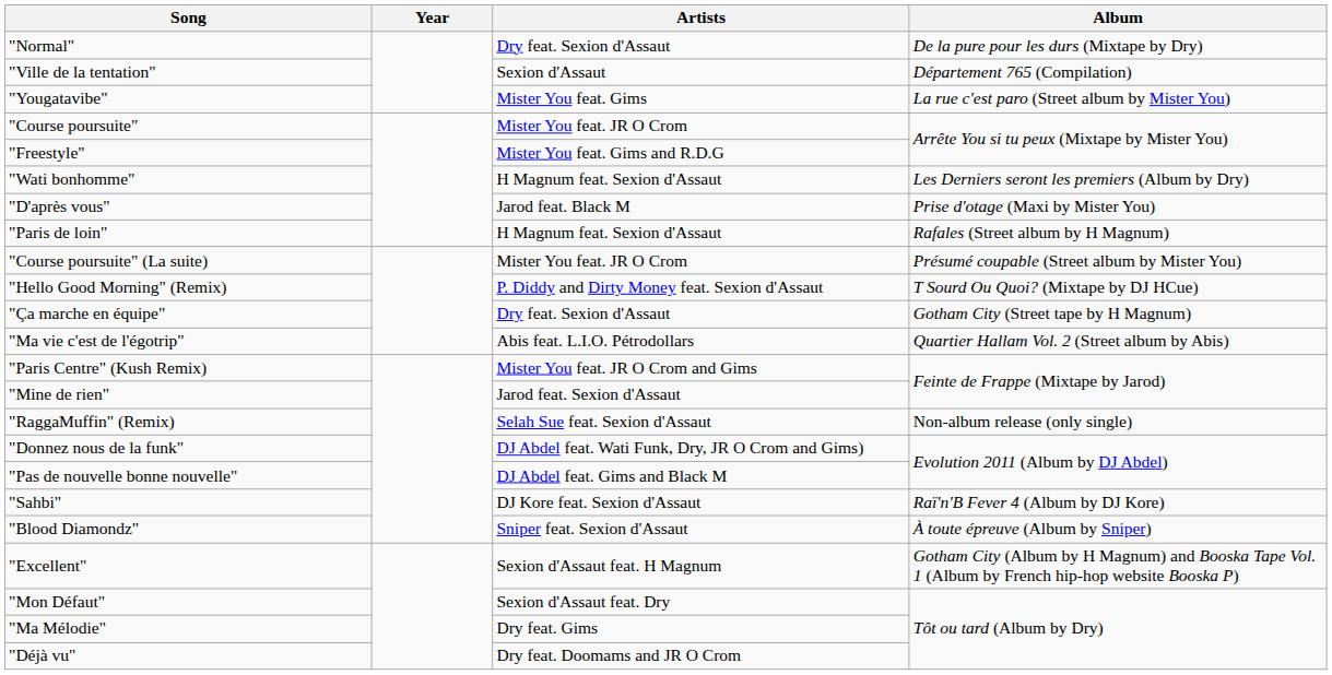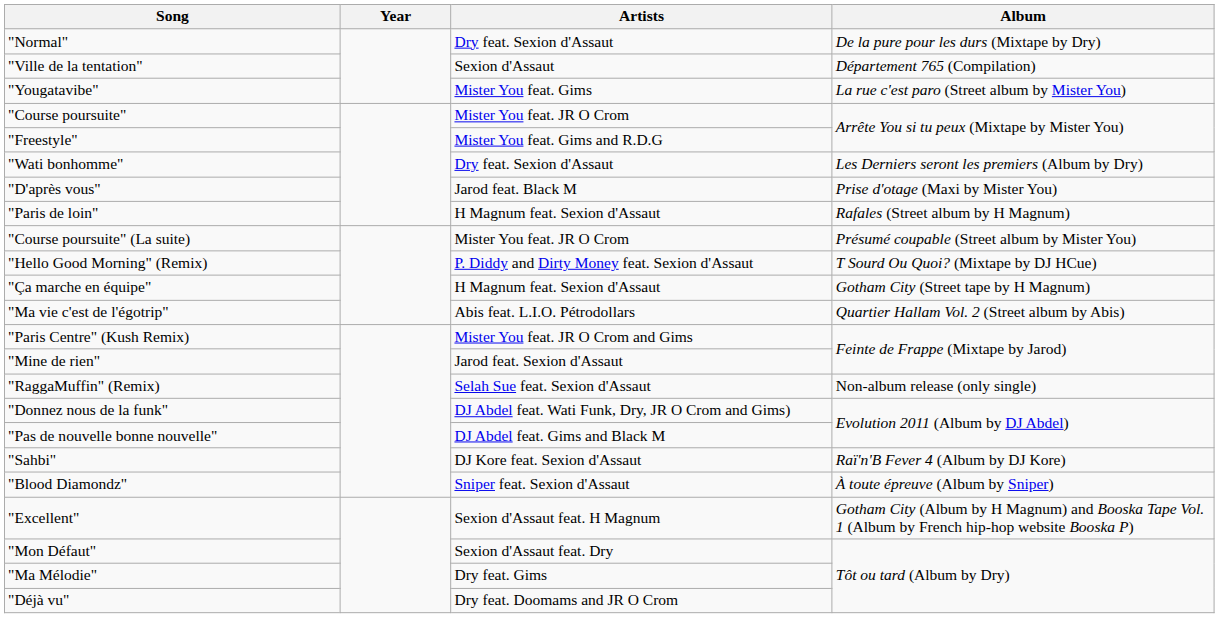"Wati bonhomme" | Artists: H Magnum feat. Sexion d'Assaut -> Dry feat. Sexion d'Assaut
"Ça marche en équipe" | Artists: Dry feat. Sexion d'Assaut -> H Magnum feat. Sexion d'Assaut
